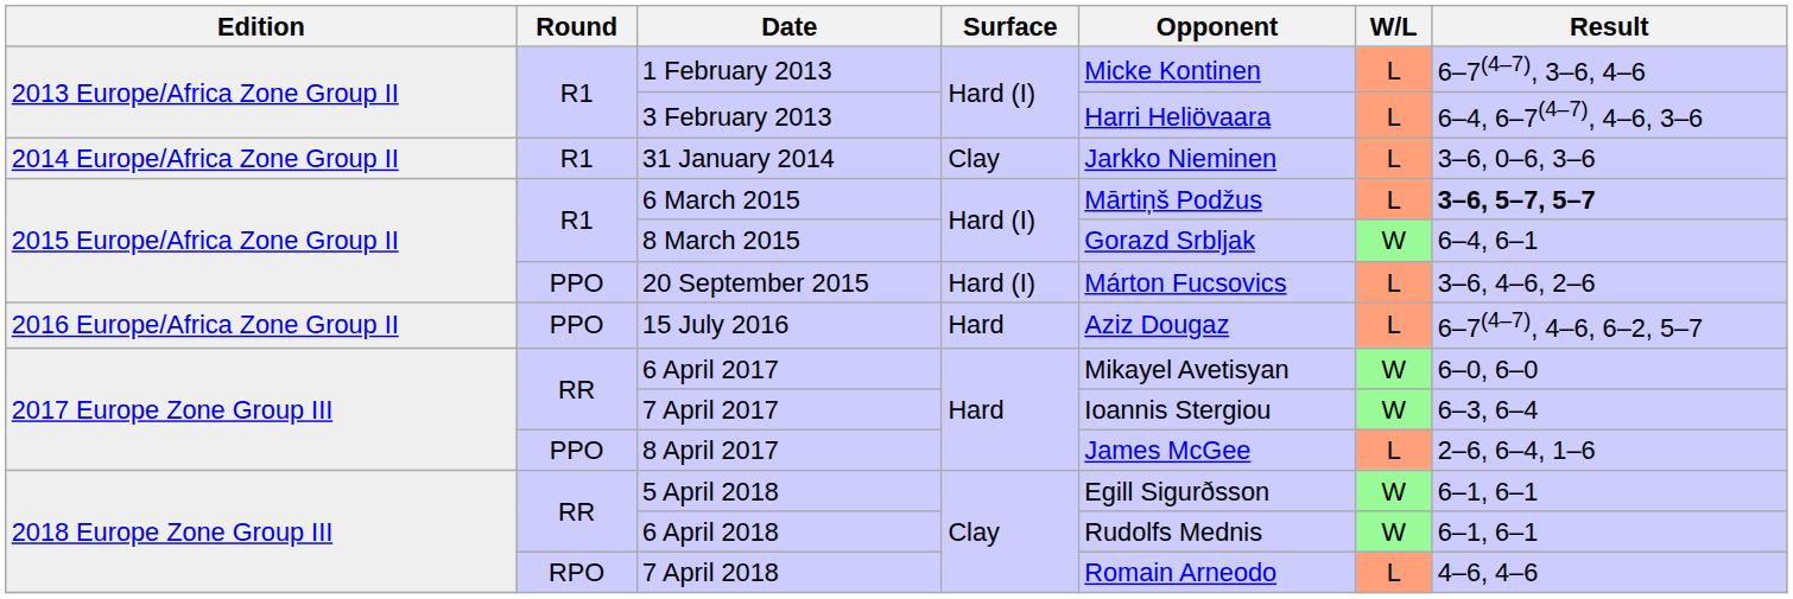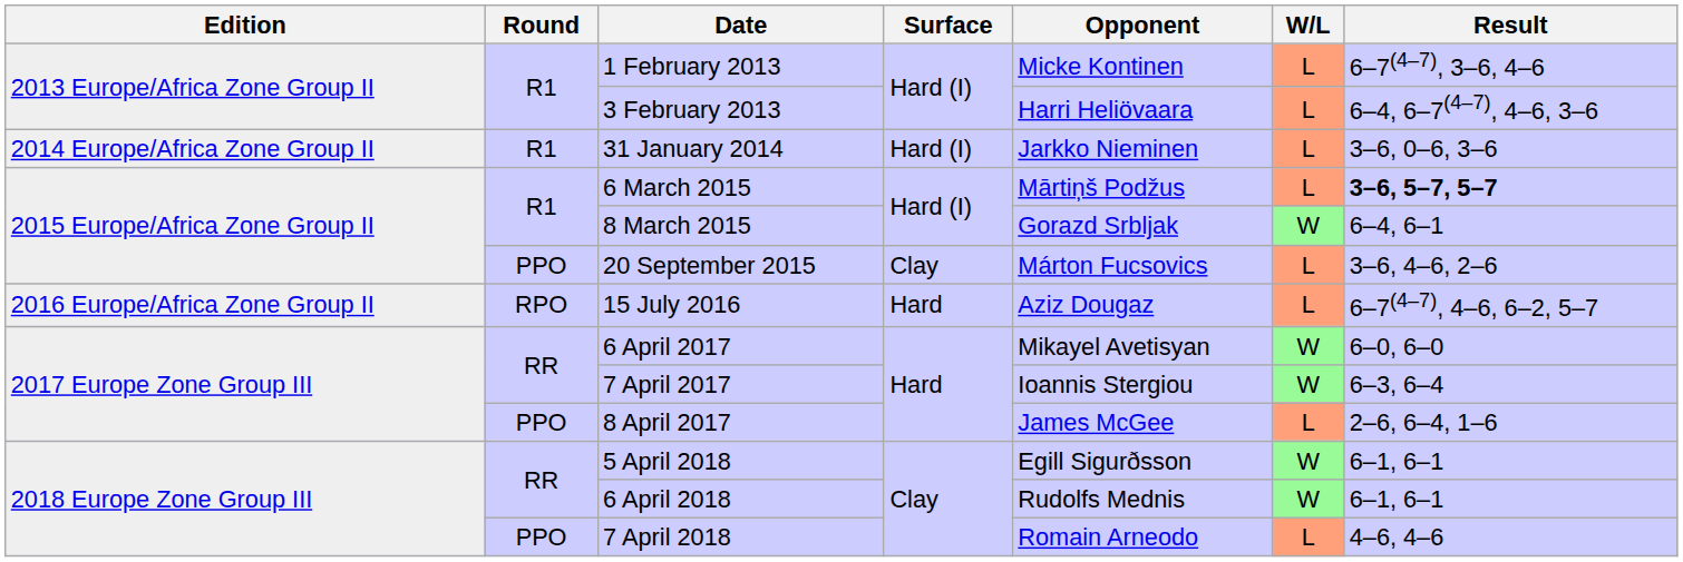31 January 2014 | Surface: Clay -> Hard (I)
20 September 2015 | Surface: Hard (I) -> Clay
15 July 2016 | Round: PPO -> RPO
7 April 2018 | Round: RPO -> PPO
